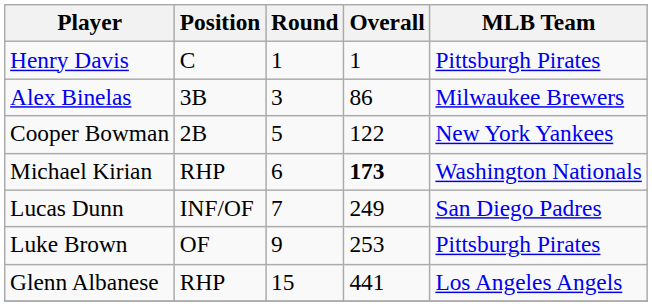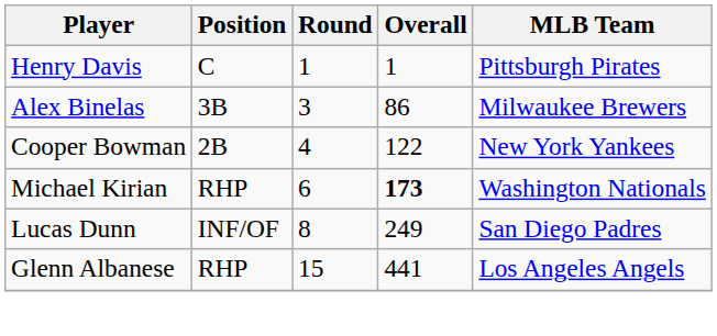Cooper Bowman | Round: 5 -> 4
Lucas Dunn | Round: 7 -> 8
- row: Luke Brown | OF | 9 | 253 | Pittsburgh Pirates
